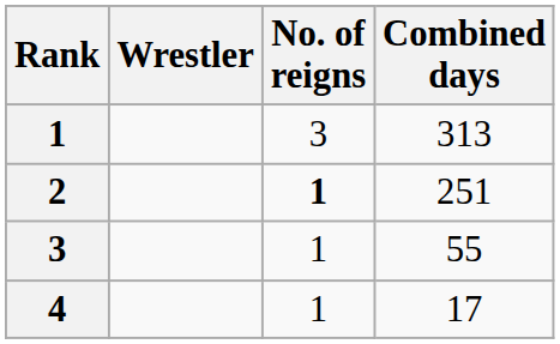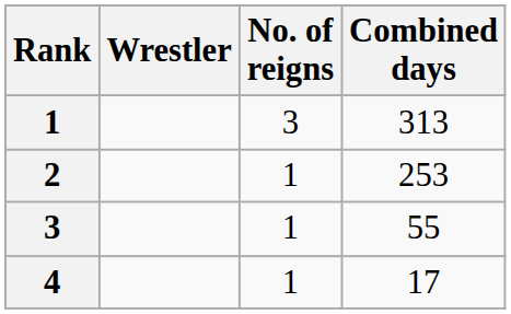2 | No. of reigns: bold -> normal
2 | Combined days: 251 -> 253
